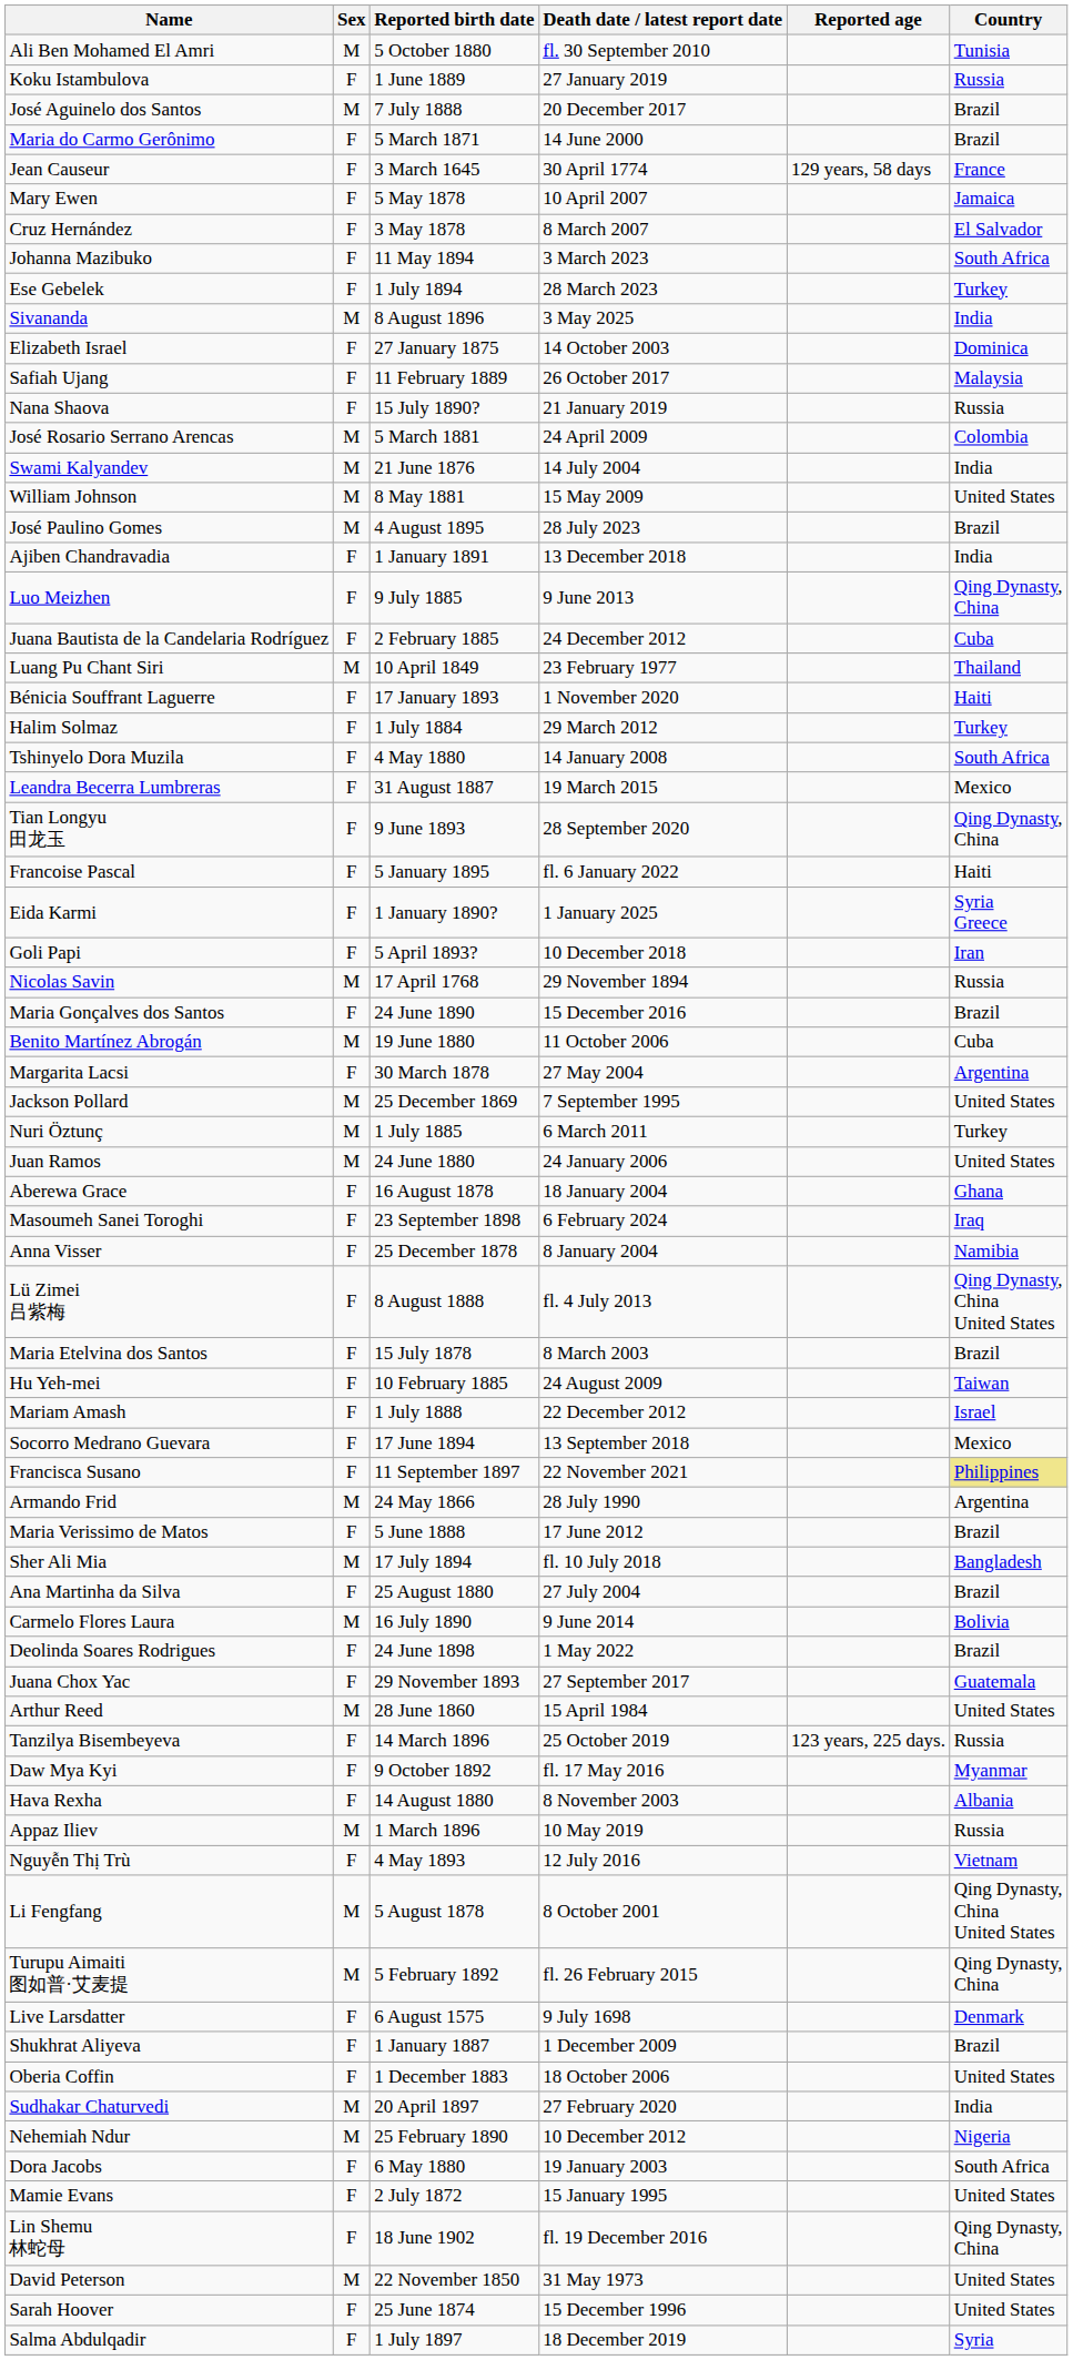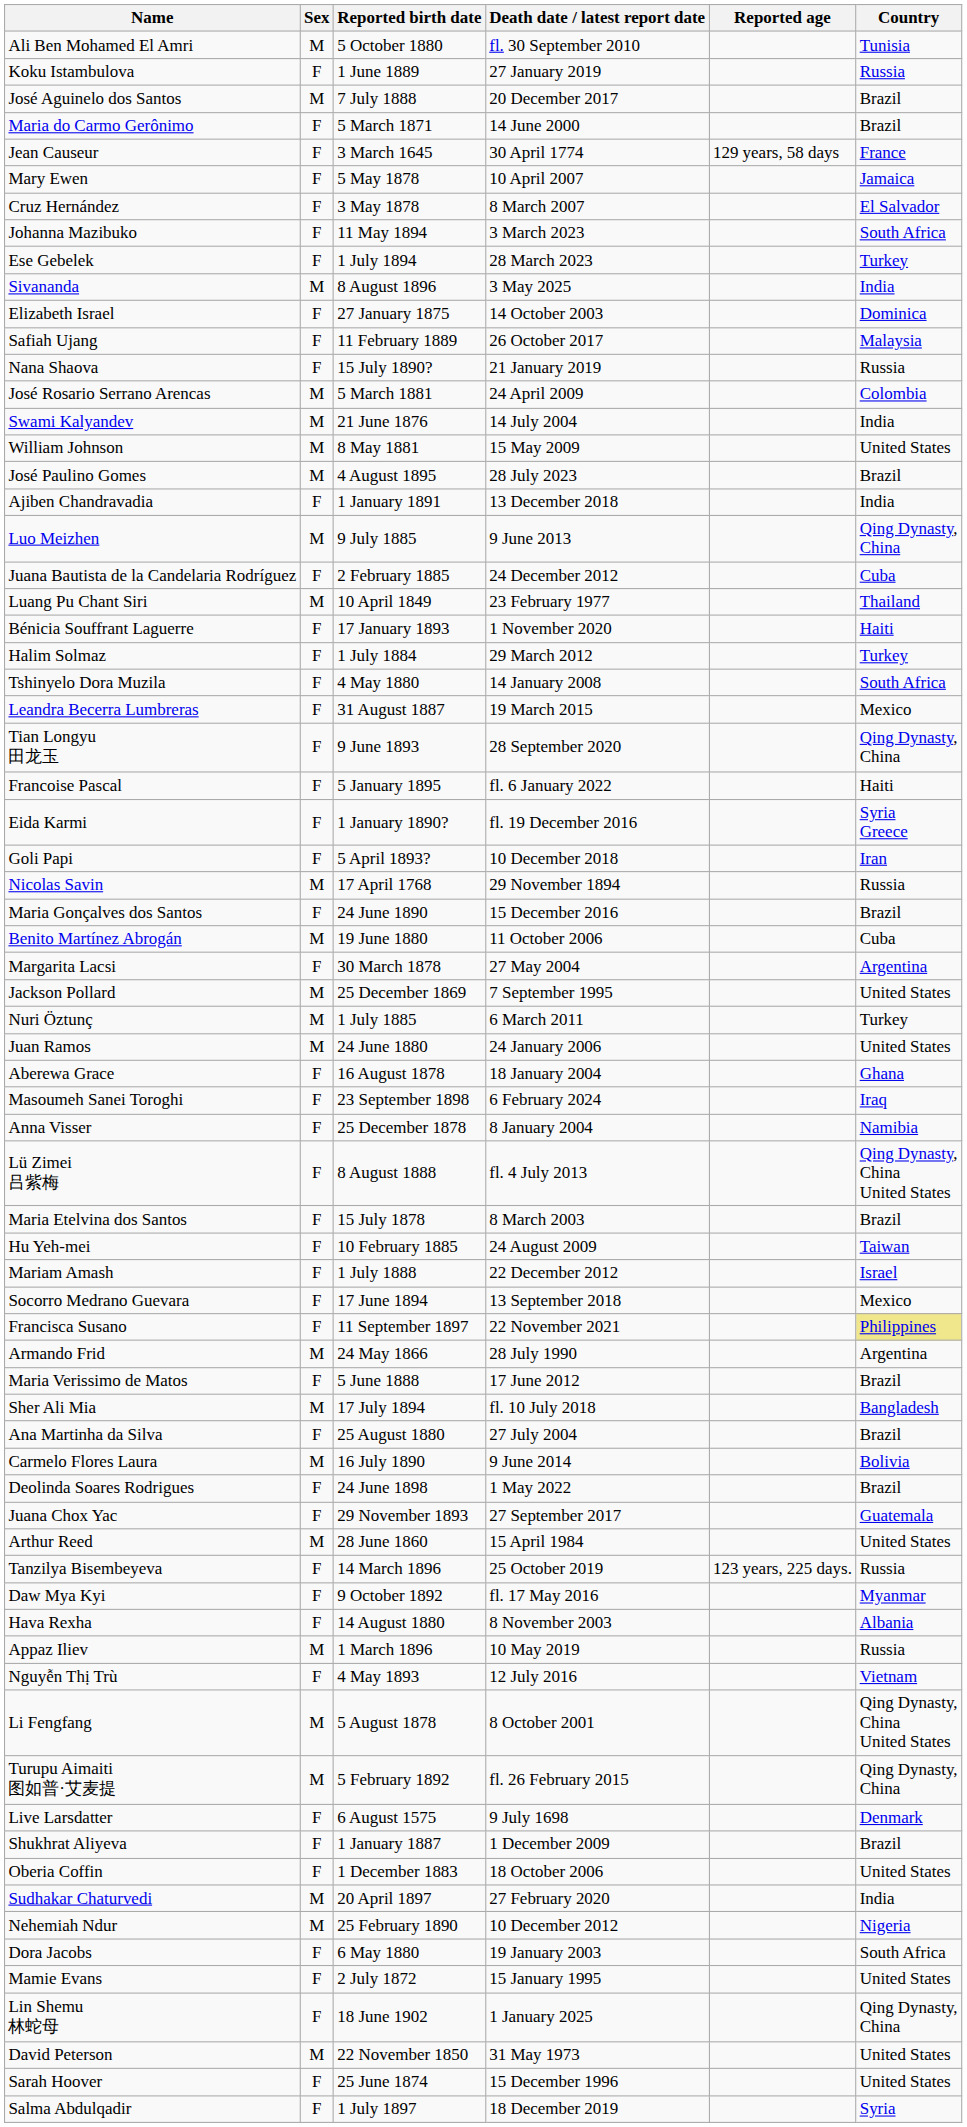Luo Meizhen | Sex: F -> M
Eida Karmi | Death date / latest report date: 1 January 2025 -> fl. 19 December 2016
Lin Shemu 林蛇母 | Death date / latest report date: fl. 19 December 2016 -> 1 January 2025
